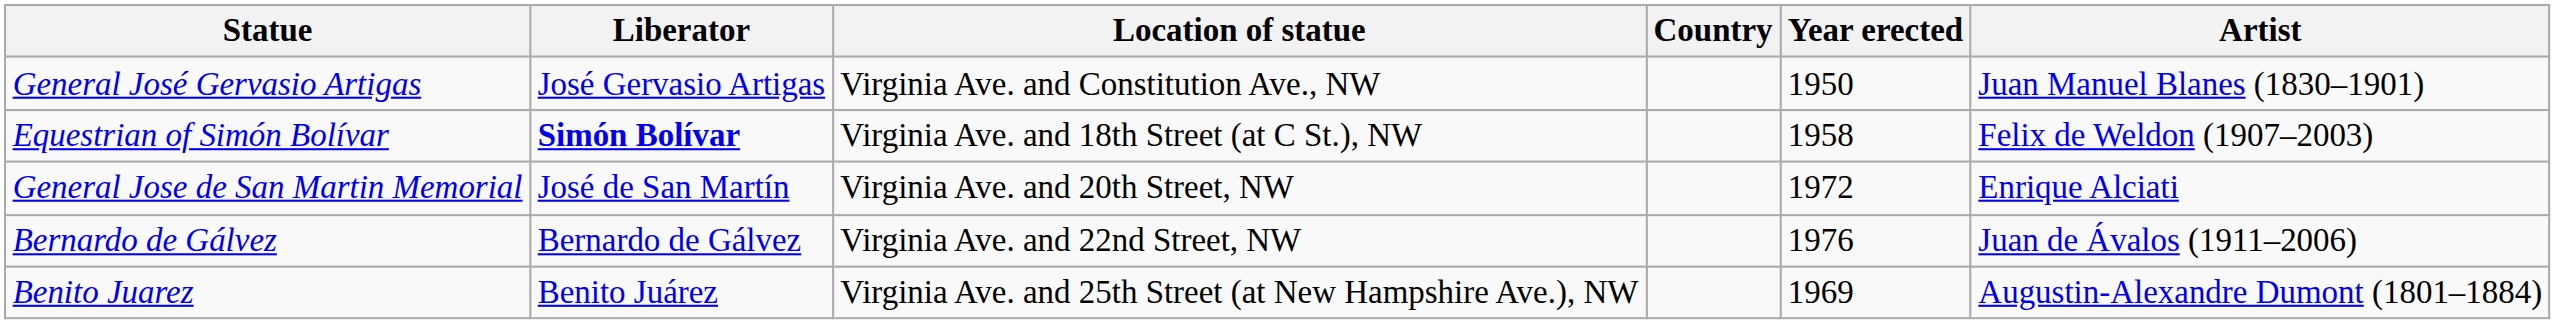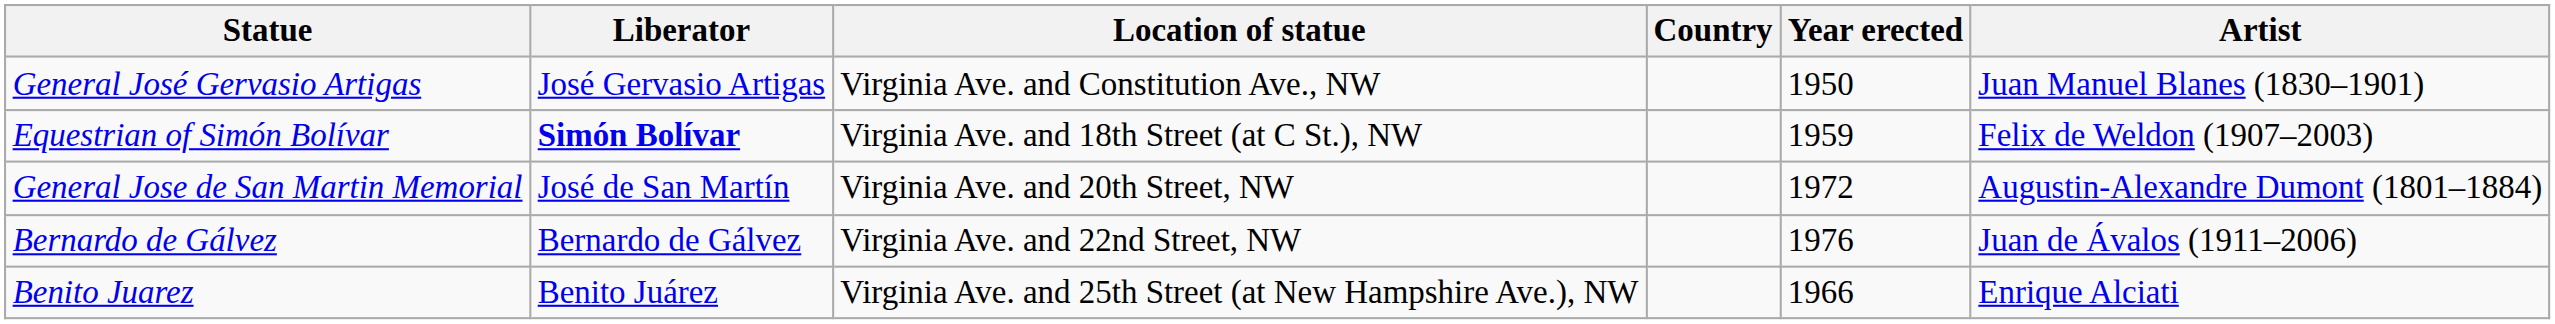Equestrian of Simón Bolívar | Year erected: 1958 -> 1959
General Jose de San Martin Memorial | Artist: Enrique Alciati -> Augustin-Alexandre Dumont (1801–1884)
Benito Juarez | Year erected: 1969 -> 1966
Benito Juarez | Artist: Augustin-Alexandre Dumont (1801–1884) -> Enrique Alciati
